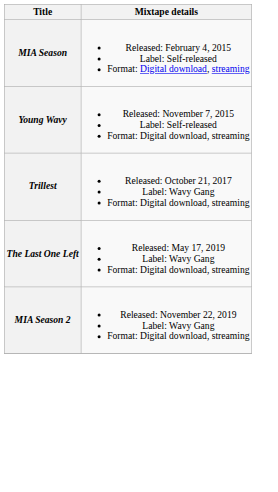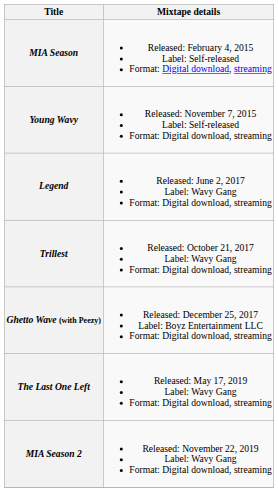+ row: Legend | Released: June 2, 2017 Label: Wavy Gang Format: Digital download, streaming
+ row: Ghetto Wave (with Peezy) | Released: December 25, 2017 Label: Boyz Entertainment LLC Format: Digital download, streaming
